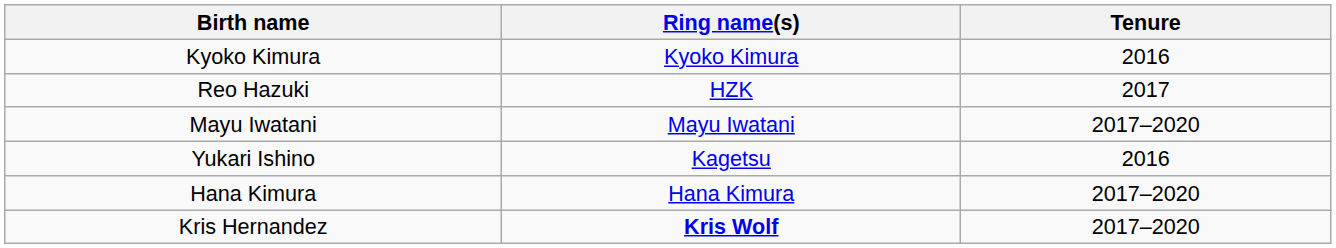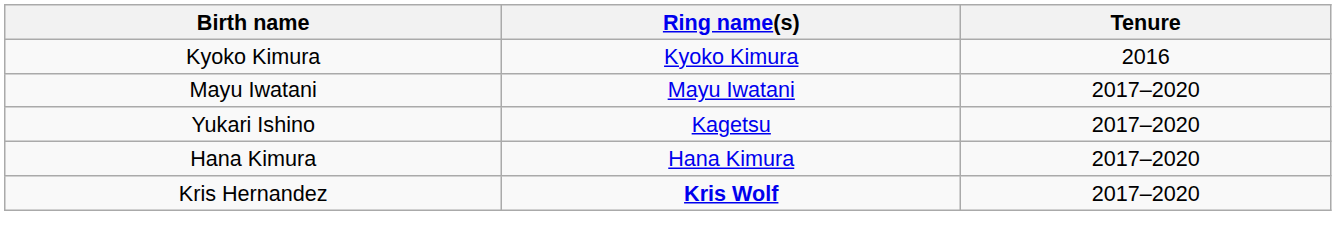- row: Reo Hazuki | HZK | 2017
Yukari Ishino | Tenure: 2016 -> 2017–2020
